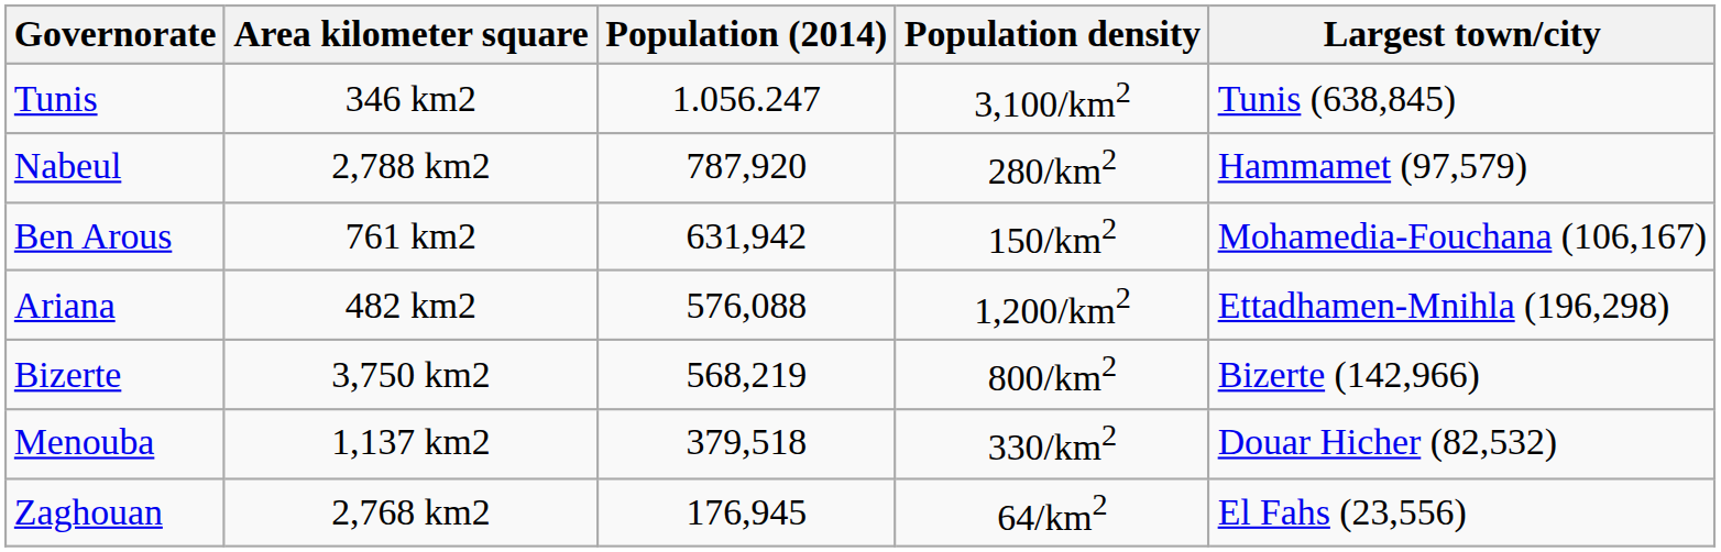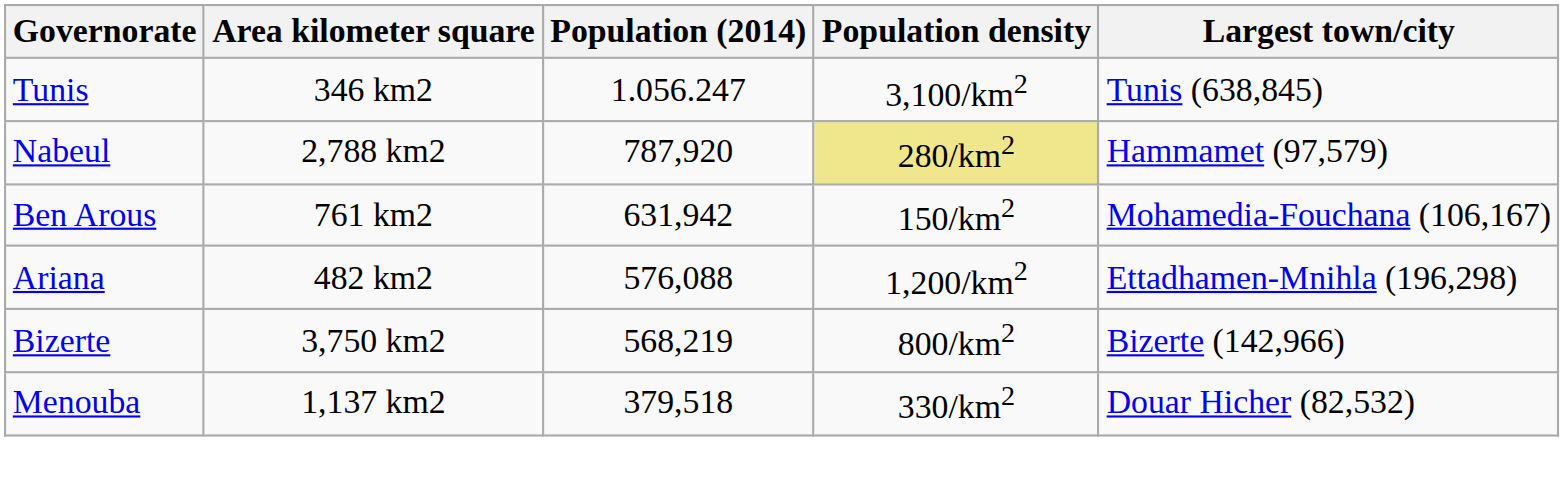Nabeul | Population density: no background -> khaki background
- row: Zaghouan | 2,768 km2 | 176,945 | 64/km2 | El Fahs (23,556)
